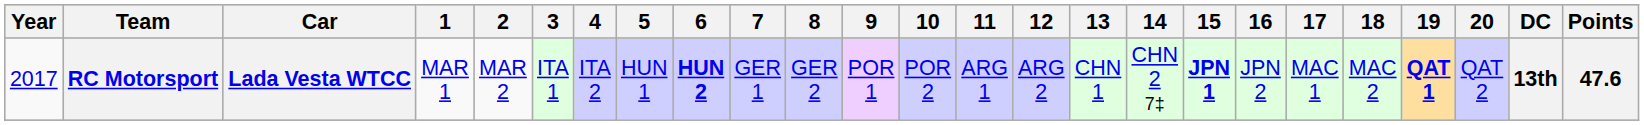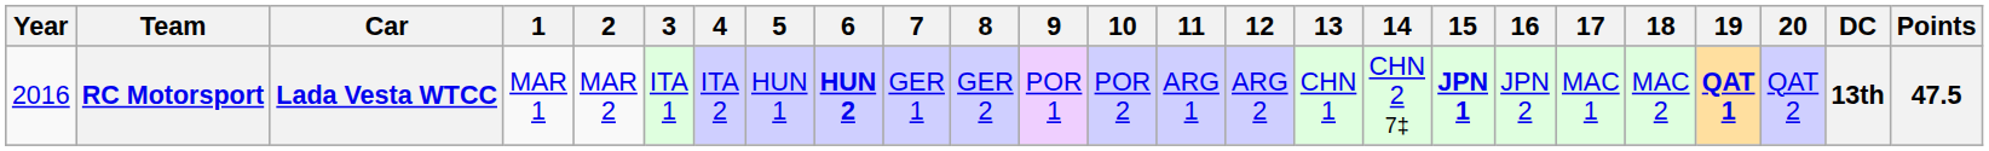RC Motorsport | Year: 2017 -> 2016
RC Motorsport | Points: 47.6 -> 47.5
